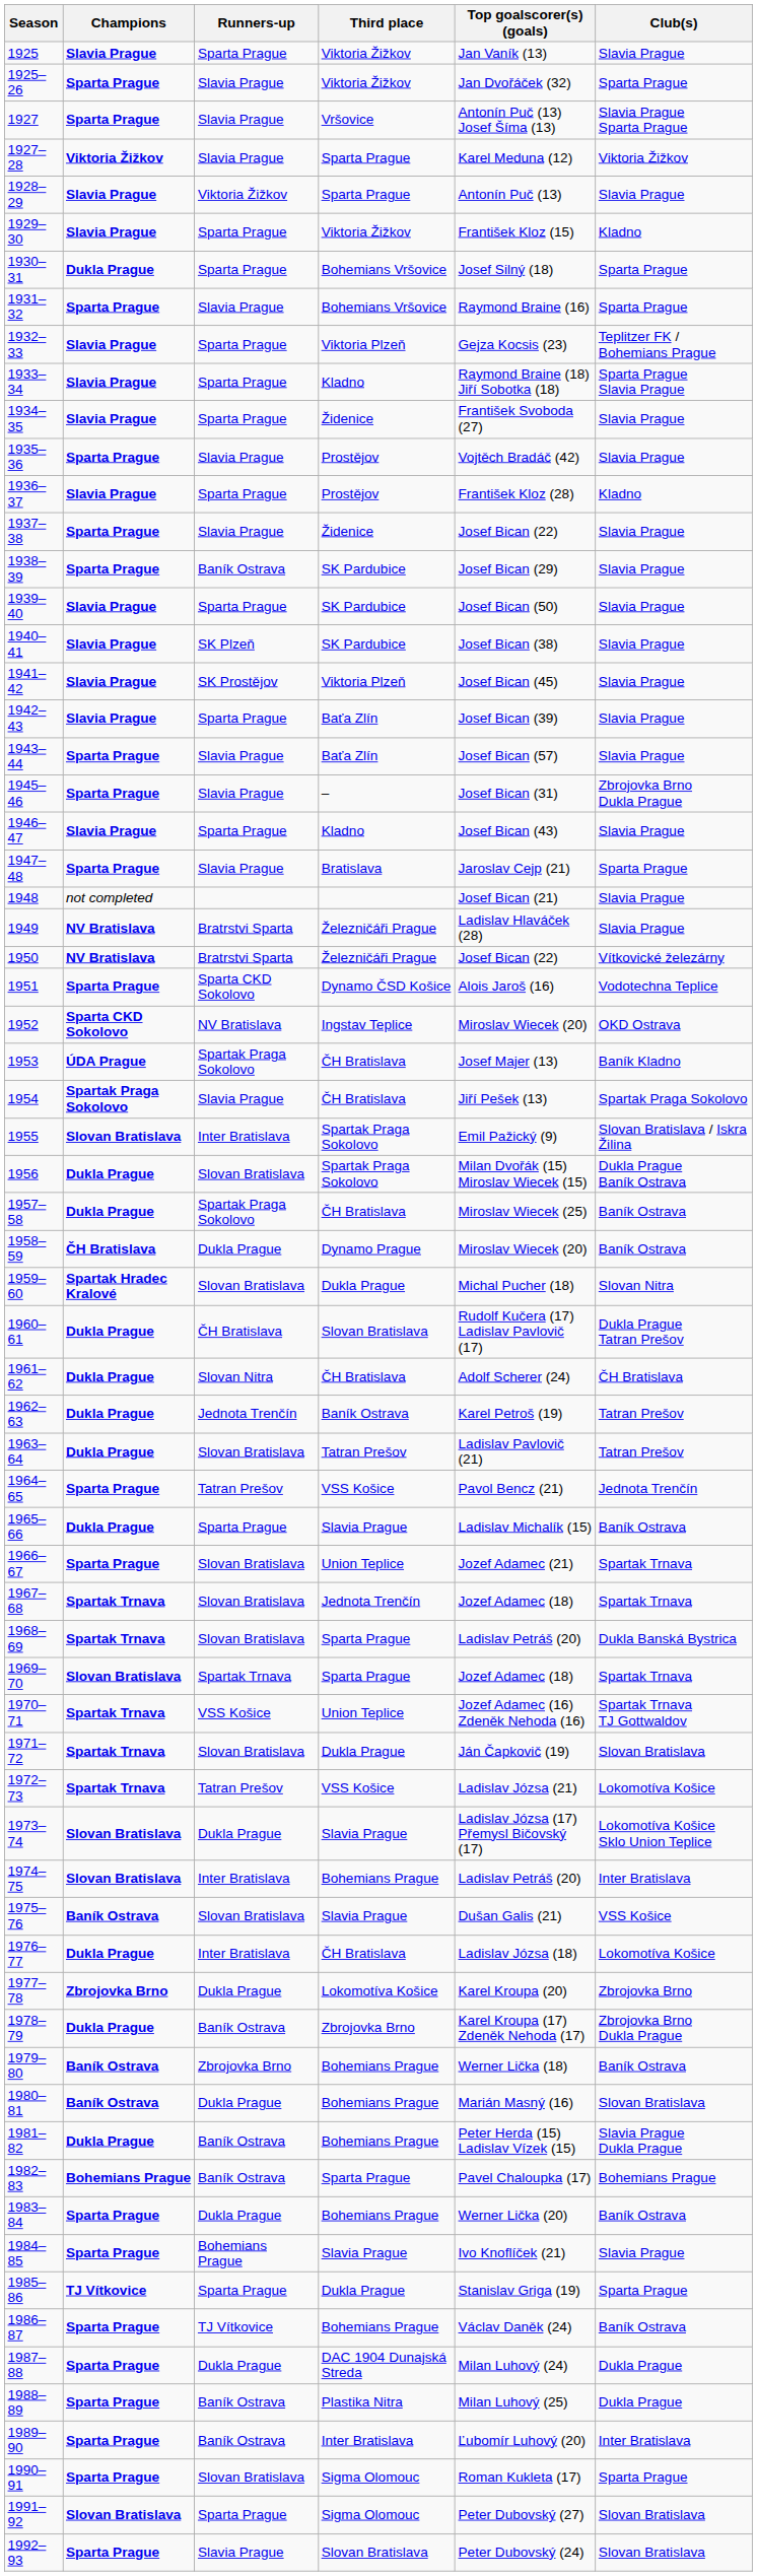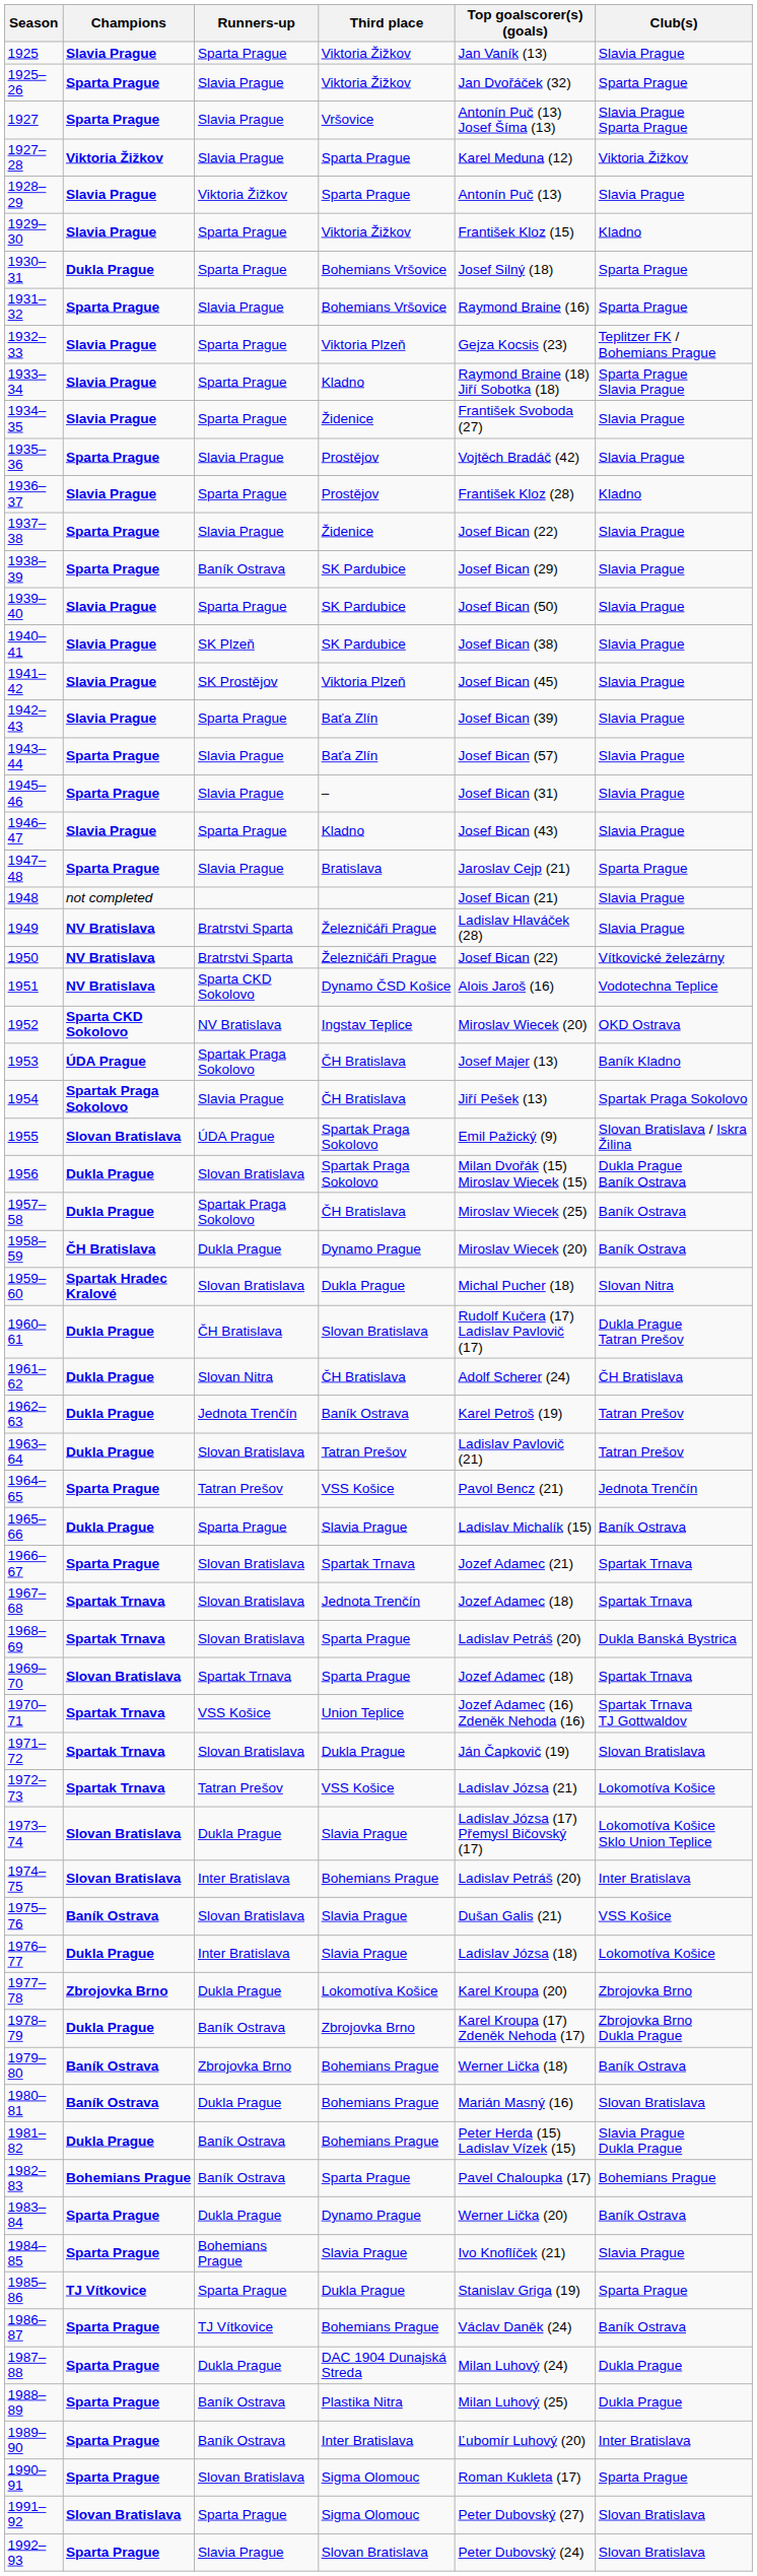1945–46 | Club(s): Zbrojovka Brno Dukla Prague -> Slavia Prague
1951 | Champions: Sparta Prague -> NV Bratislava
1955 | Runners-up: Inter Bratislava -> ÚDA Prague
1966–67 | Third place: Union Teplice -> Spartak Trnava
1976–77 | Third place: ČH Bratislava -> Slavia Prague
1983–84 | Third place: Bohemians Prague -> Dynamo Prague
